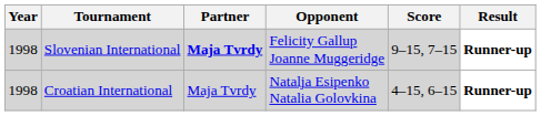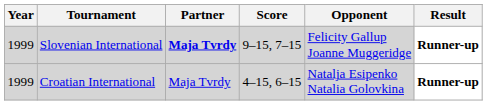columns swapped: Opponent <-> Score
Slovenian International | Year: 1998 -> 1999
Croatian International | Year: 1998 -> 1999
